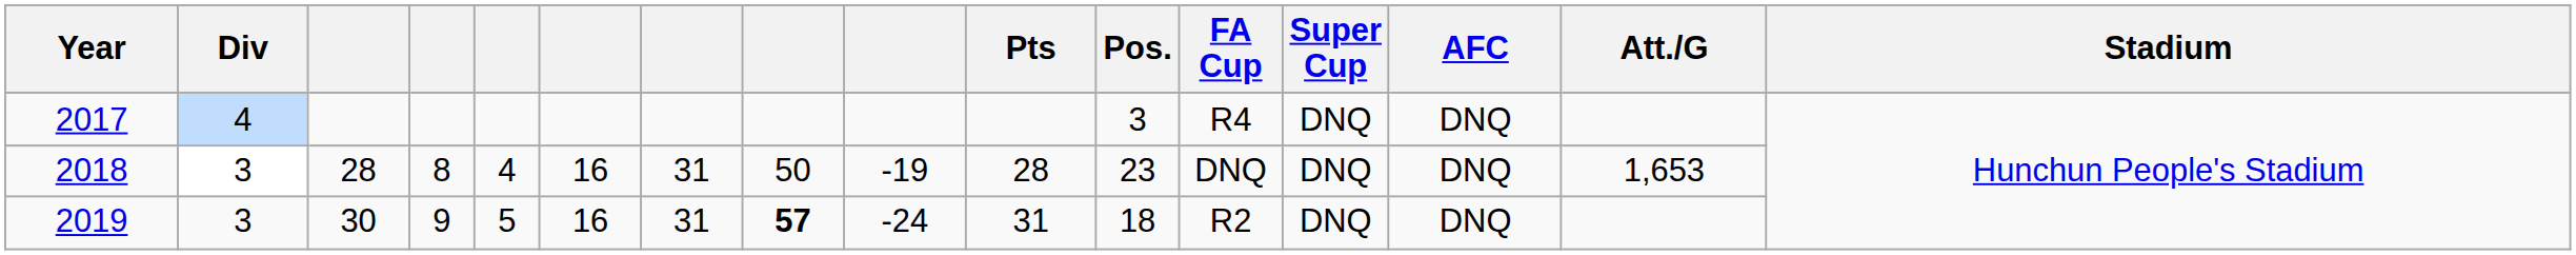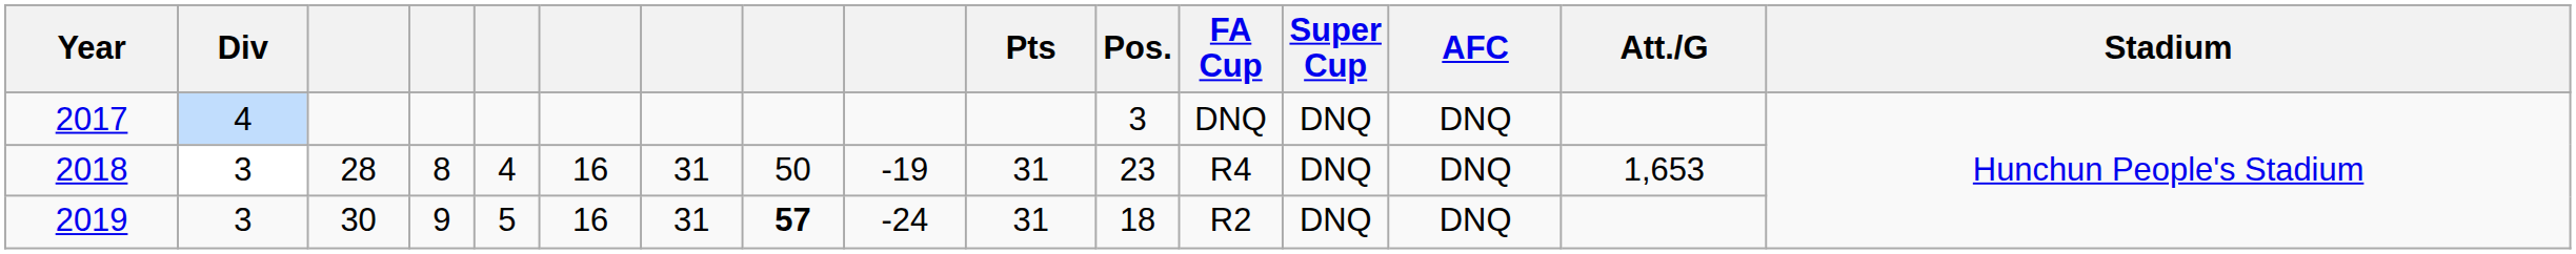2017 | FA Cup: R4 -> DNQ
2018 | Pts: 28 -> 31
2018 | FA Cup: DNQ -> R4
